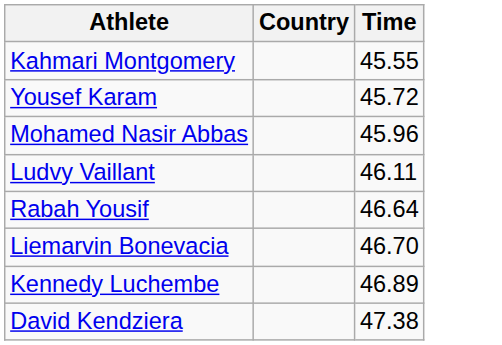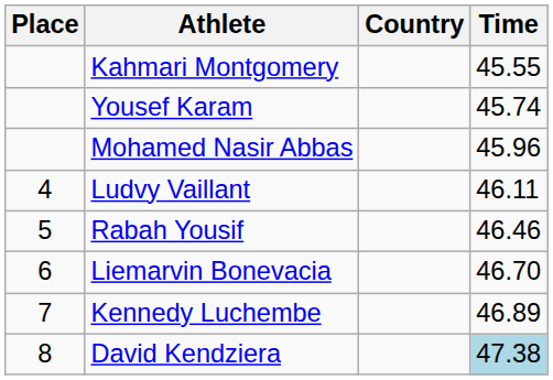+ column: Place | 4 | 5 | 6 | 7 | 8
Yousef Karam | Time: 45.72 -> 45.74
Rabah Yousif | Time: 46.64 -> 46.46
David Kendziera | Time: no background -> lightblue background
